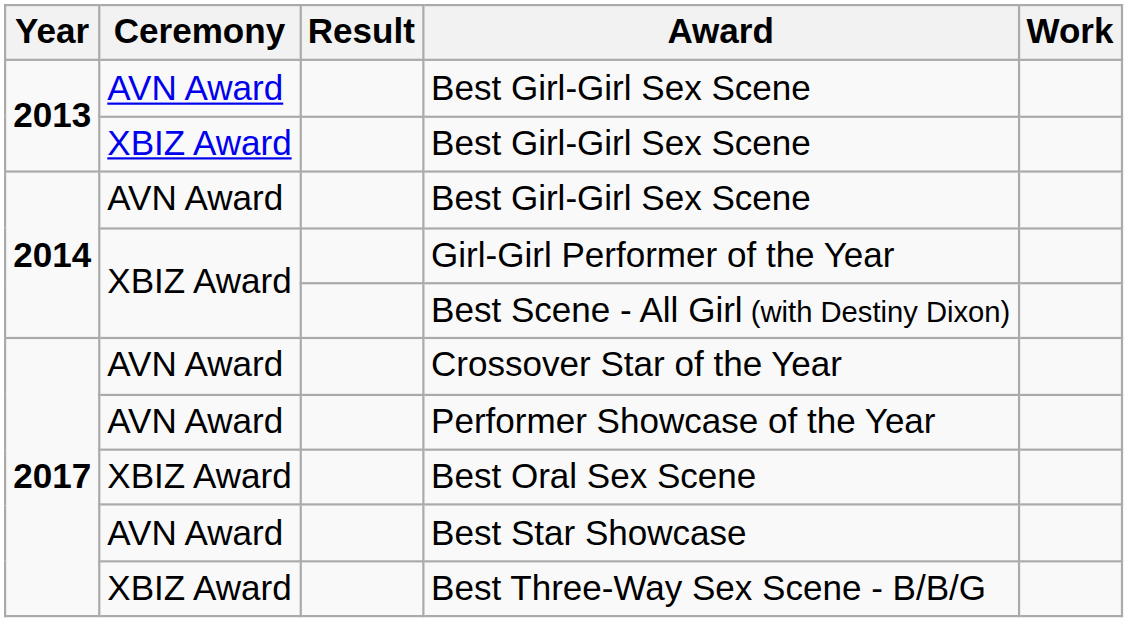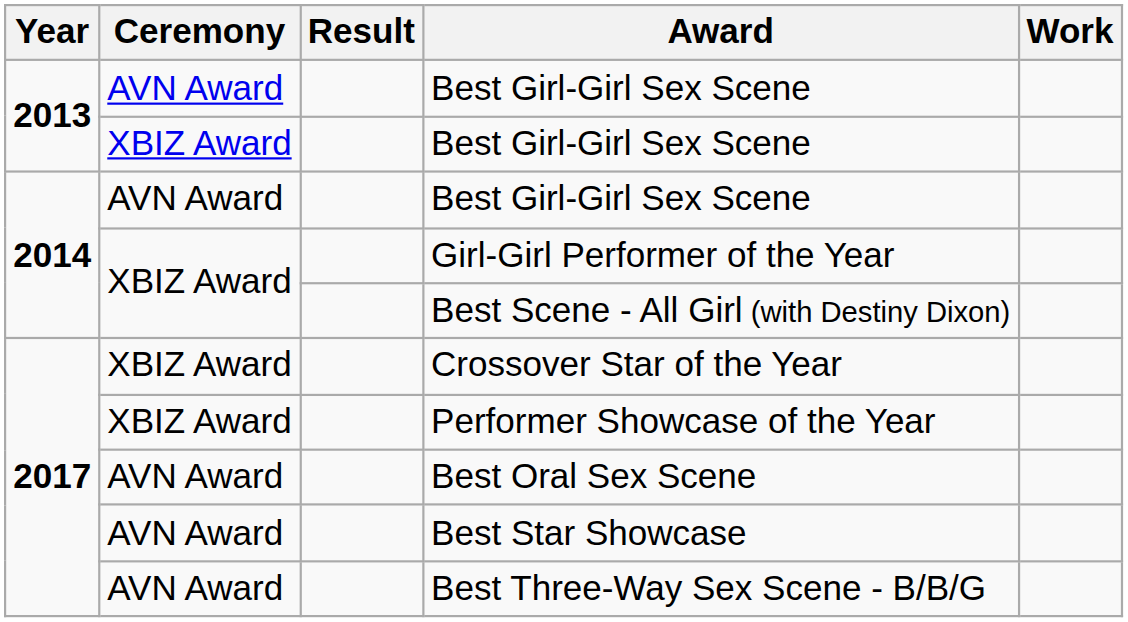Crossover Star of the Year | Ceremony: AVN Award -> XBIZ Award
Performer Showcase of the Year | Ceremony: AVN Award -> XBIZ Award
Best Oral Sex Scene | Ceremony: XBIZ Award -> AVN Award
Best Three-Way Sex Scene - B/B/G | Ceremony: XBIZ Award -> AVN Award
